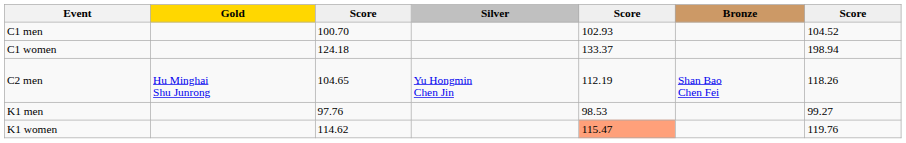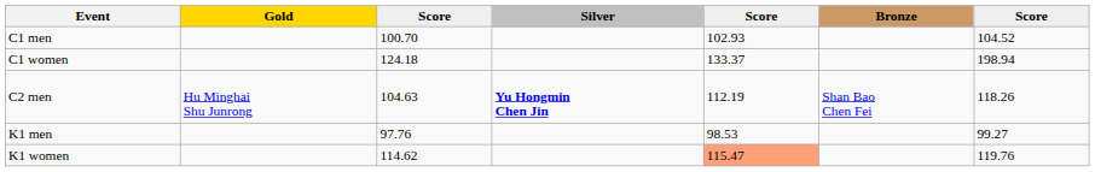C2 men | column 3: 104.65 -> 104.63
C2 men | Silver: normal -> bold
